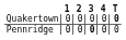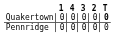columns swapped: 2 <-> 4
Pennridge | 3: bold -> normal
